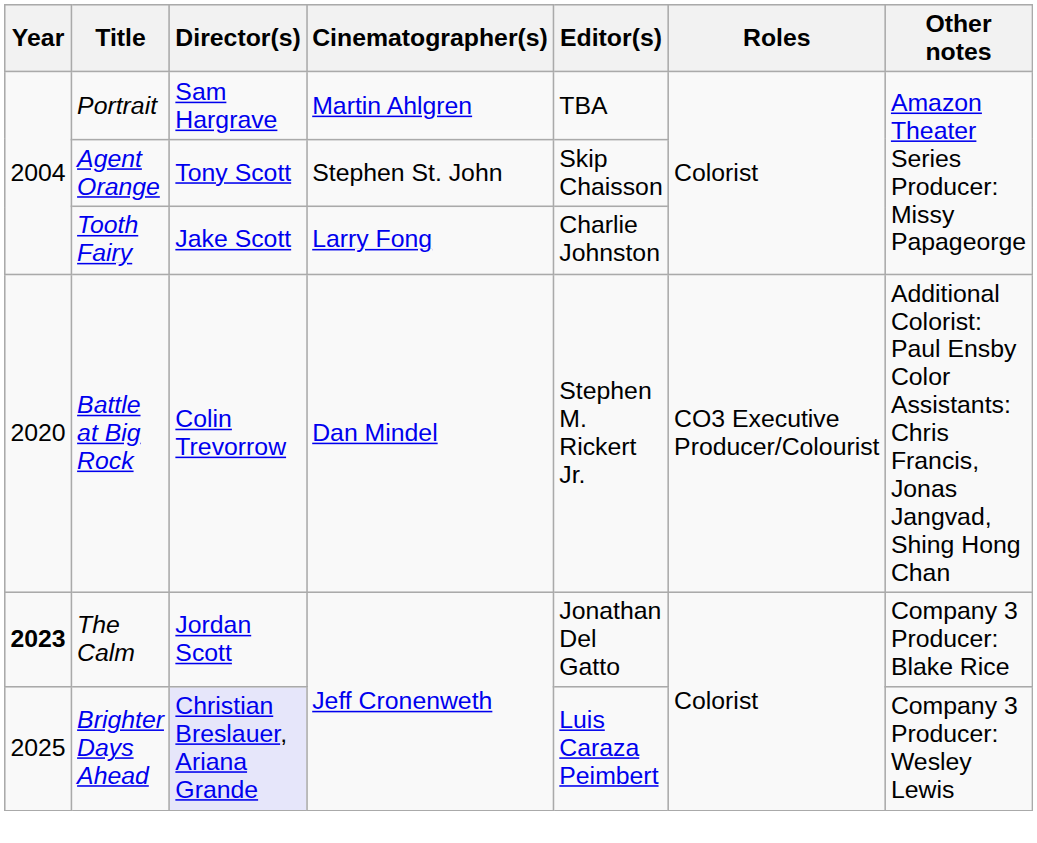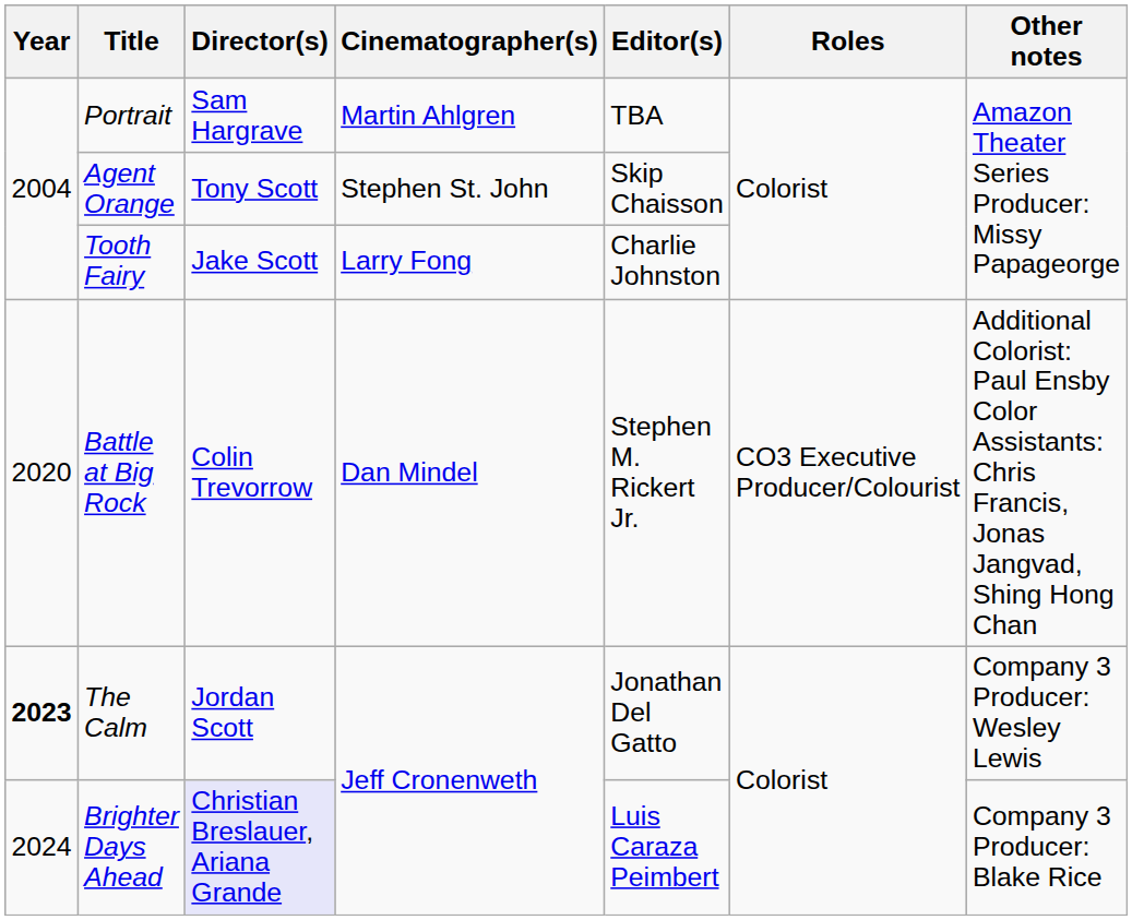The Calm | Other notes: Company 3 Producer: Blake Rice -> Company 3 Producer: Wesley Lewis
Brighter Days Ahead | Year: 2025 -> 2024
Brighter Days Ahead | Other notes: Company 3 Producer: Wesley Lewis -> Company 3 Producer: Blake Rice
